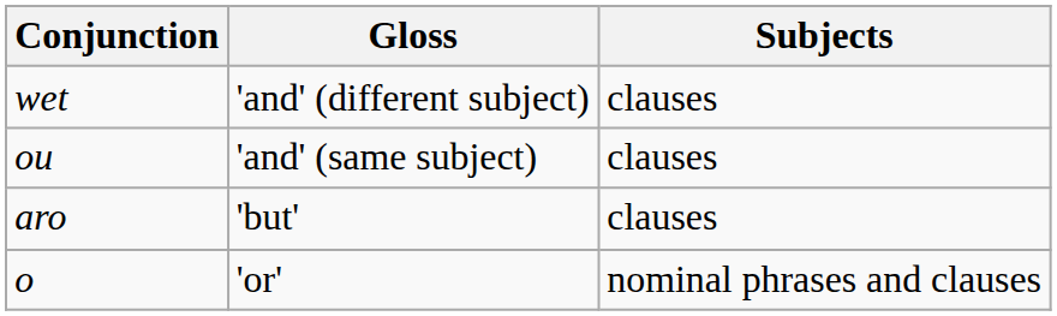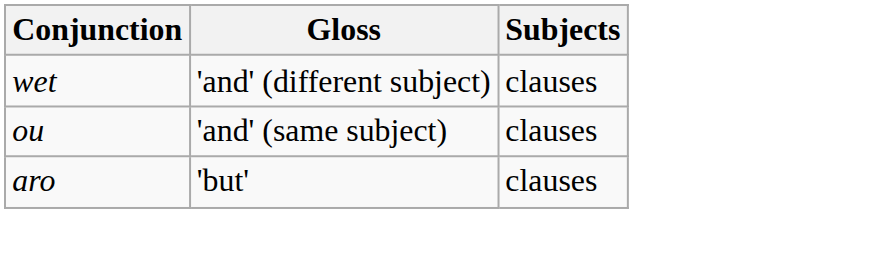- row: o | 'or' | nominal phrases and clauses
